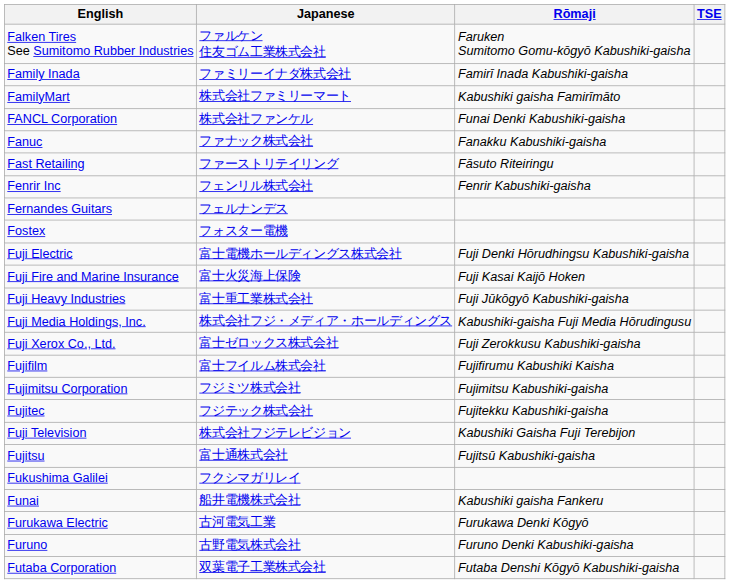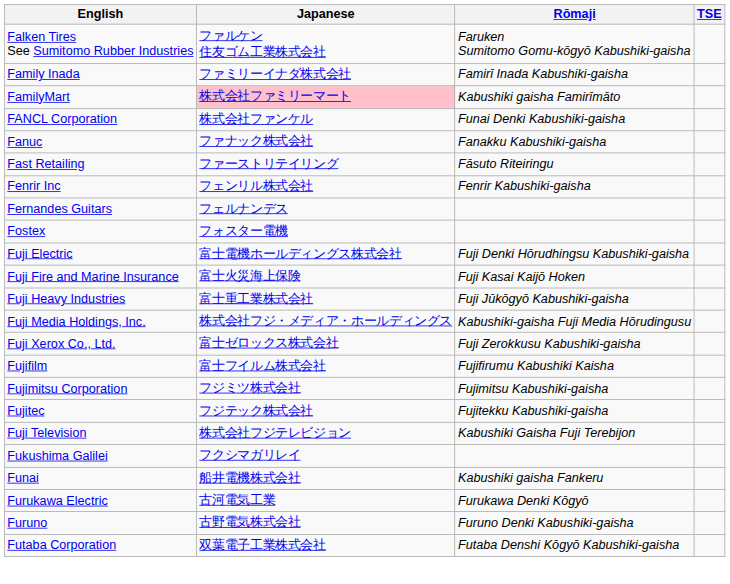FamilyMart | Japanese: no background -> pink background
- row: Fujitsu | 富士通株式会社 | Fujitsū Kabushiki-gaisha
